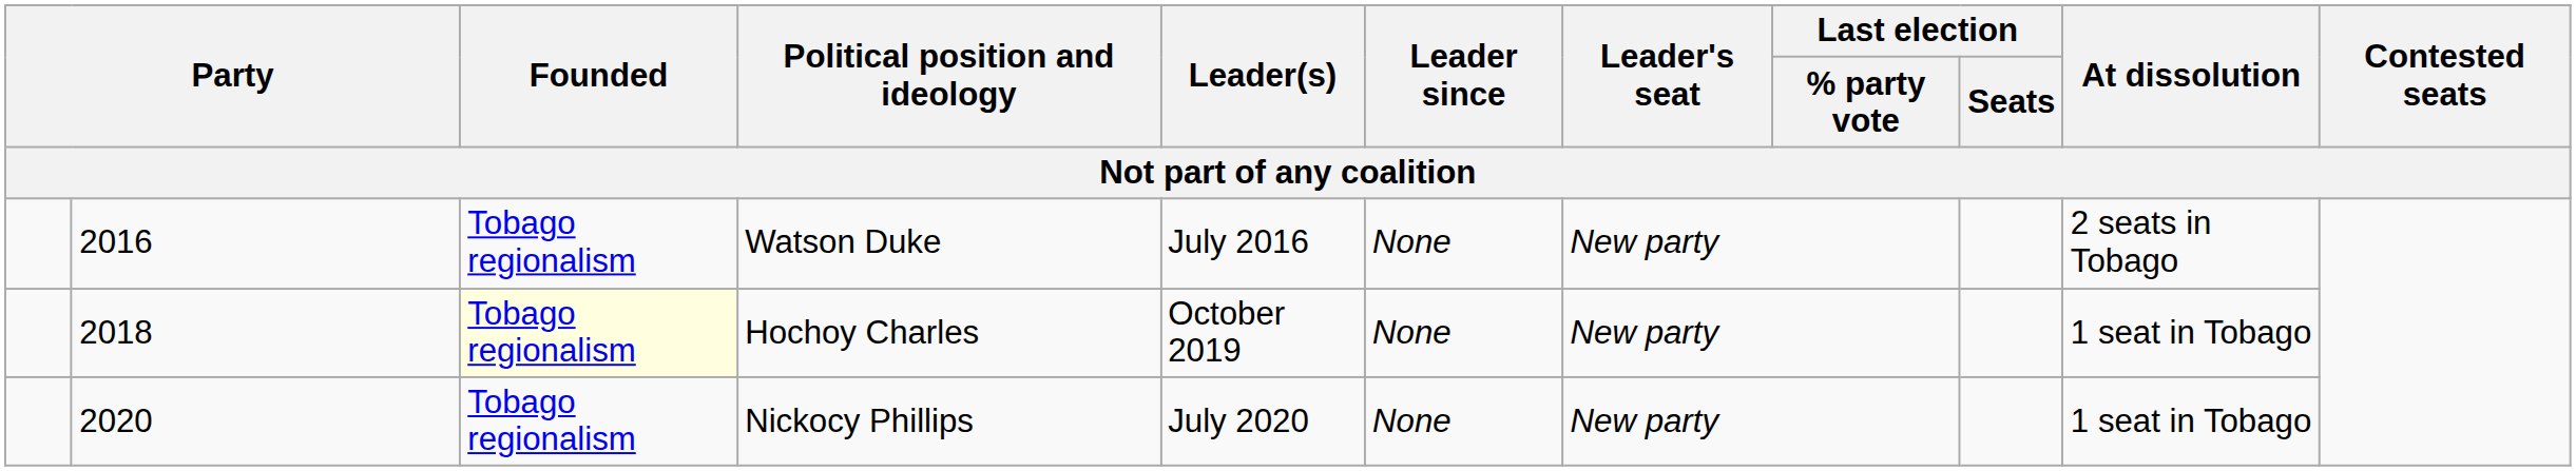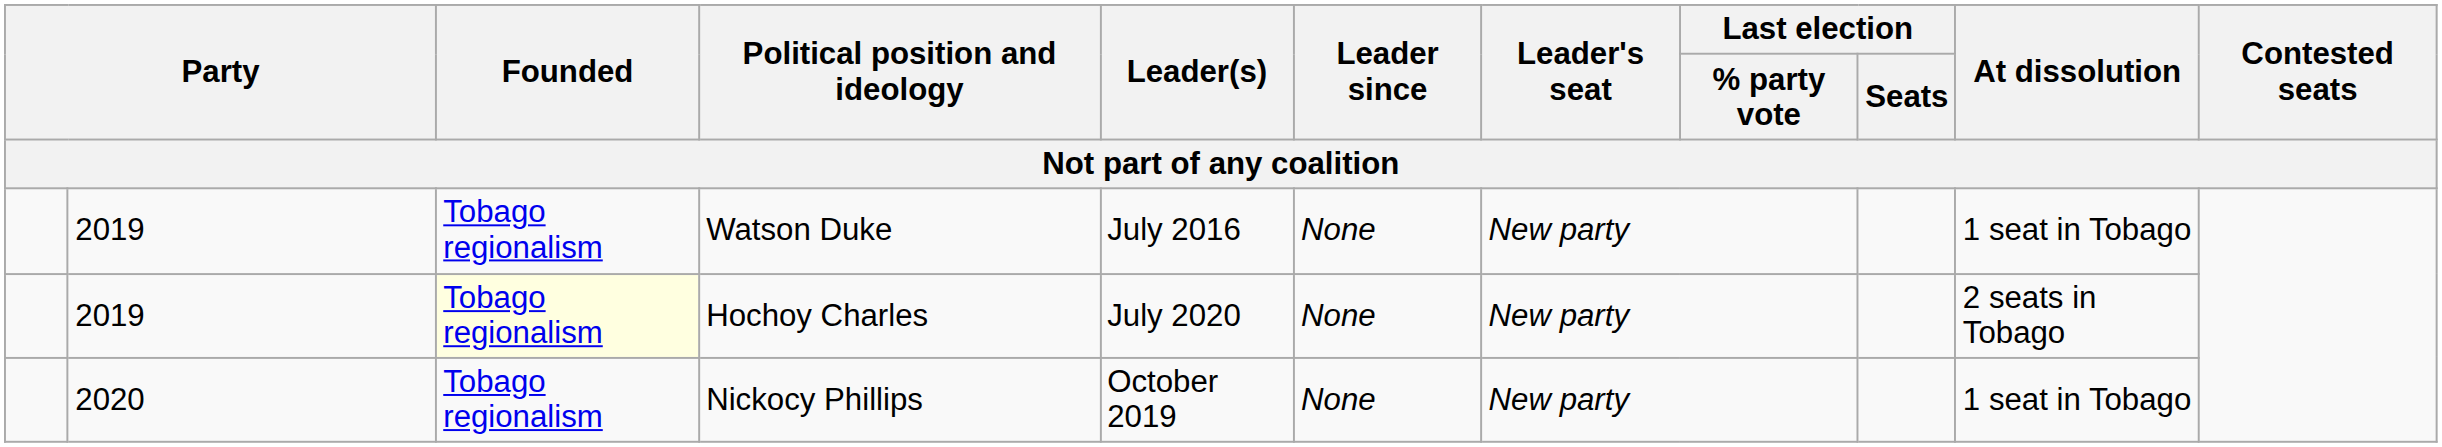Watson Duke | column 2: 2016 -> 2019
Watson Duke | At dissolution: 2 seats in Tobago -> 1 seat in Tobago
Hochoy Charles | column 2: 2018 -> 2019
Hochoy Charles | Leader(s): October 2019 -> July 2020
Hochoy Charles | At dissolution: 1 seat in Tobago -> 2 seats in Tobago
Nickocy Phillips | Leader(s): July 2020 -> October 2019
